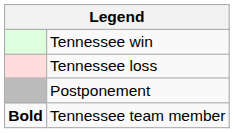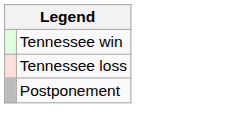- row: Bold | Tennessee team member
